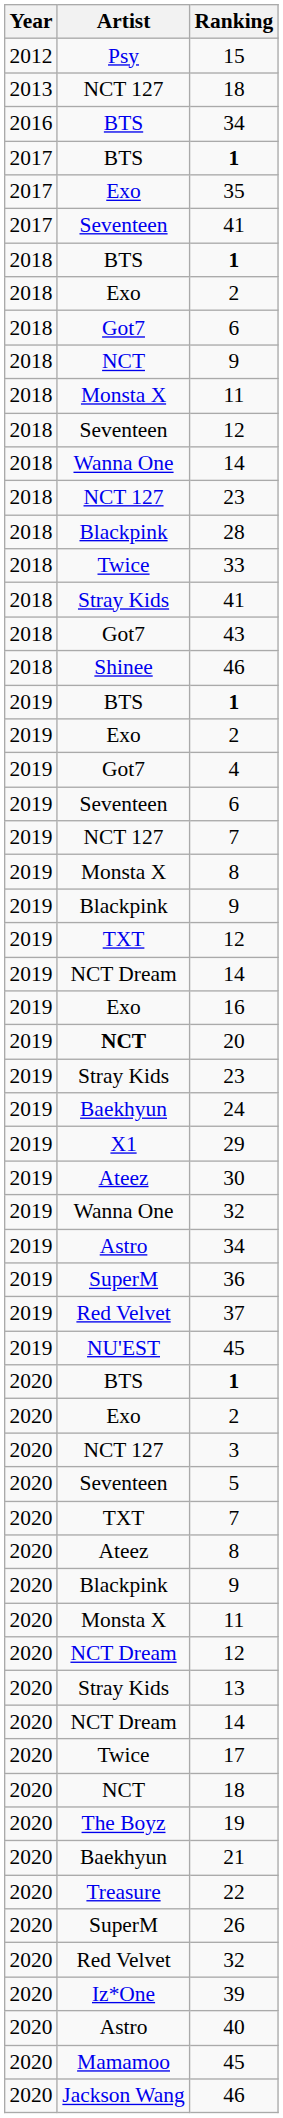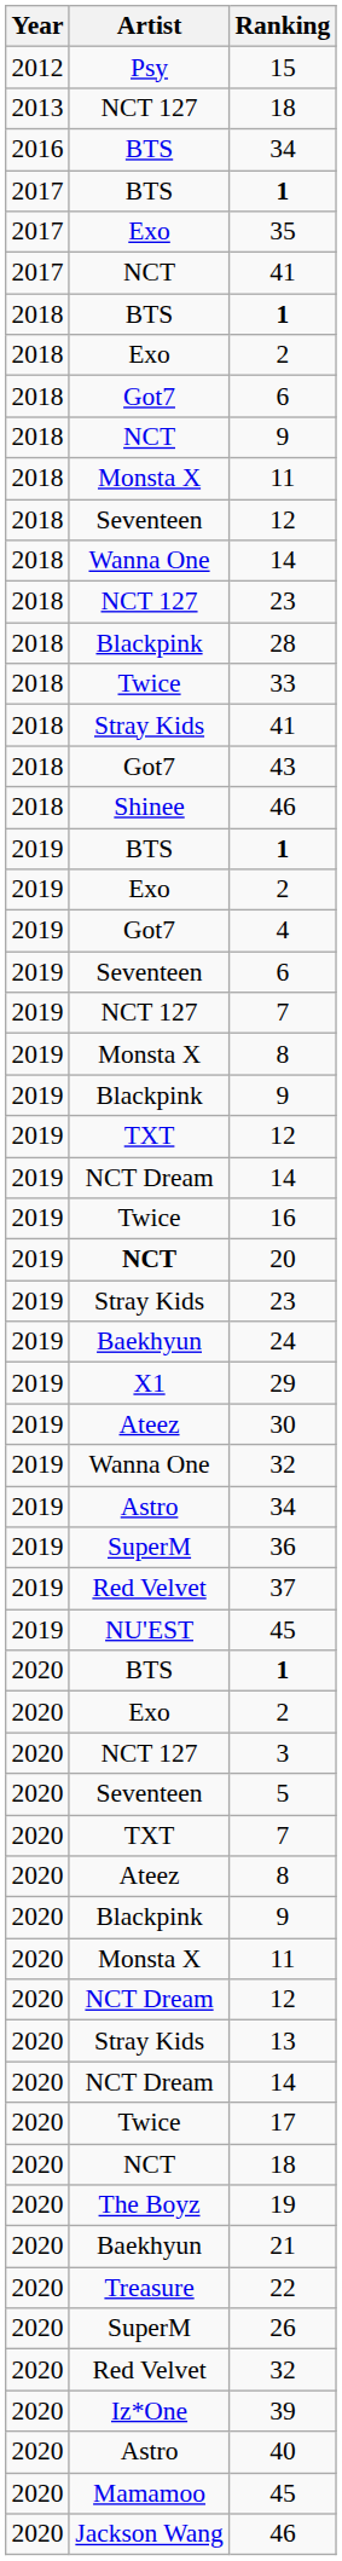2017 / 41 | Artist: Seventeen -> NCT
16 | Artist: Exo -> Twice
